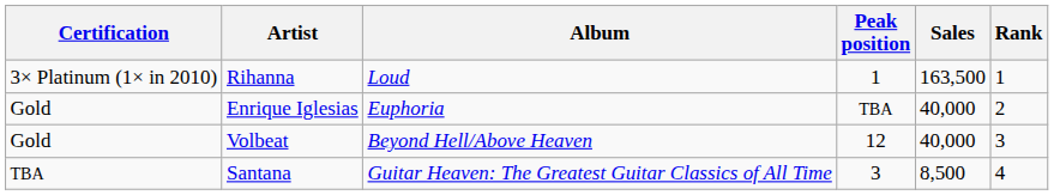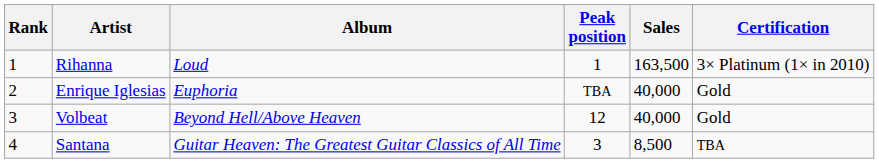columns swapped: Rank <-> Certification
